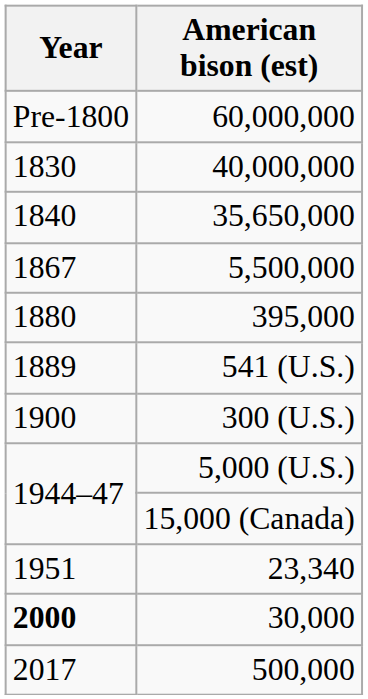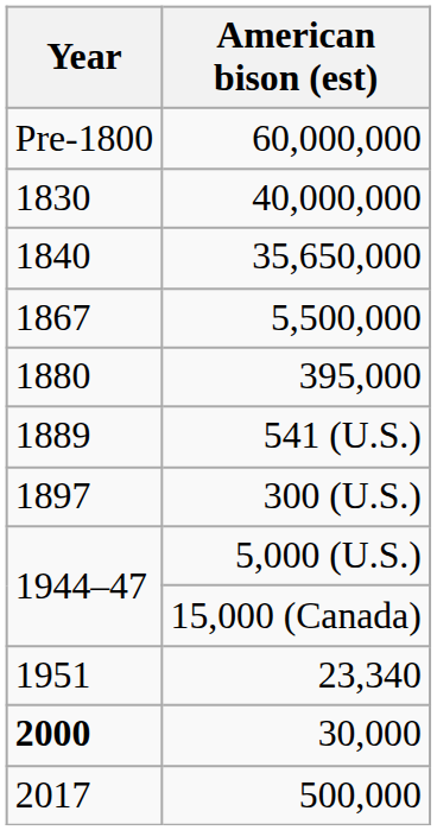300 (U.S.) | Year: 1900 -> 1897
